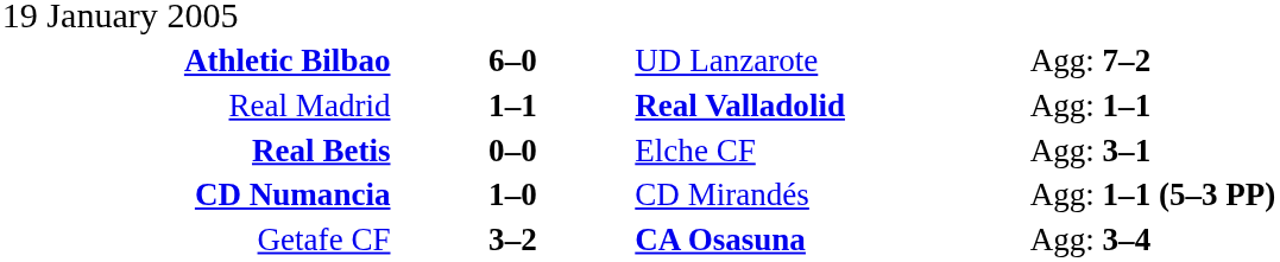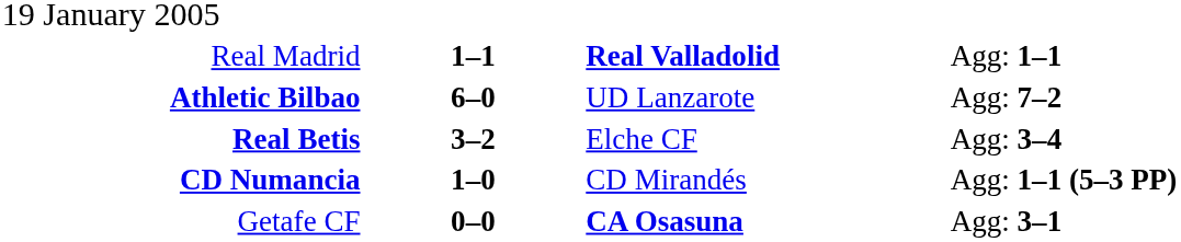rows swapped: Athletic Bilbao <-> Real Madrid
Real Betis | column 2: 0–0 -> 3–2
Real Betis | column 4: Agg: 3–1 -> Agg: 3–4
Getafe CF | column 2: 3–2 -> 0–0
Getafe CF | column 4: Agg: 3–4 -> Agg: 3–1
